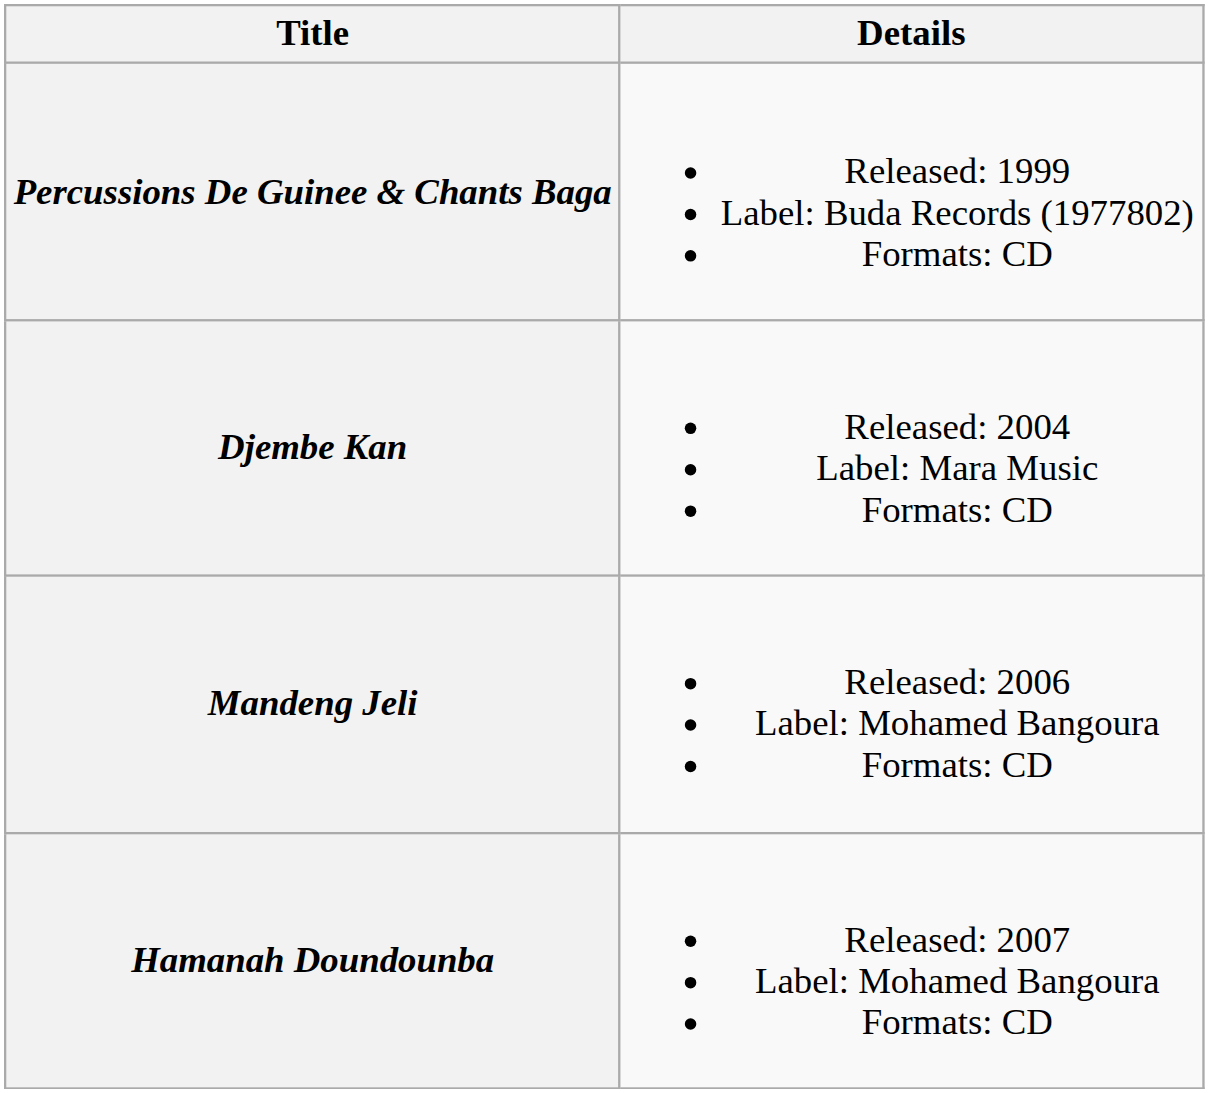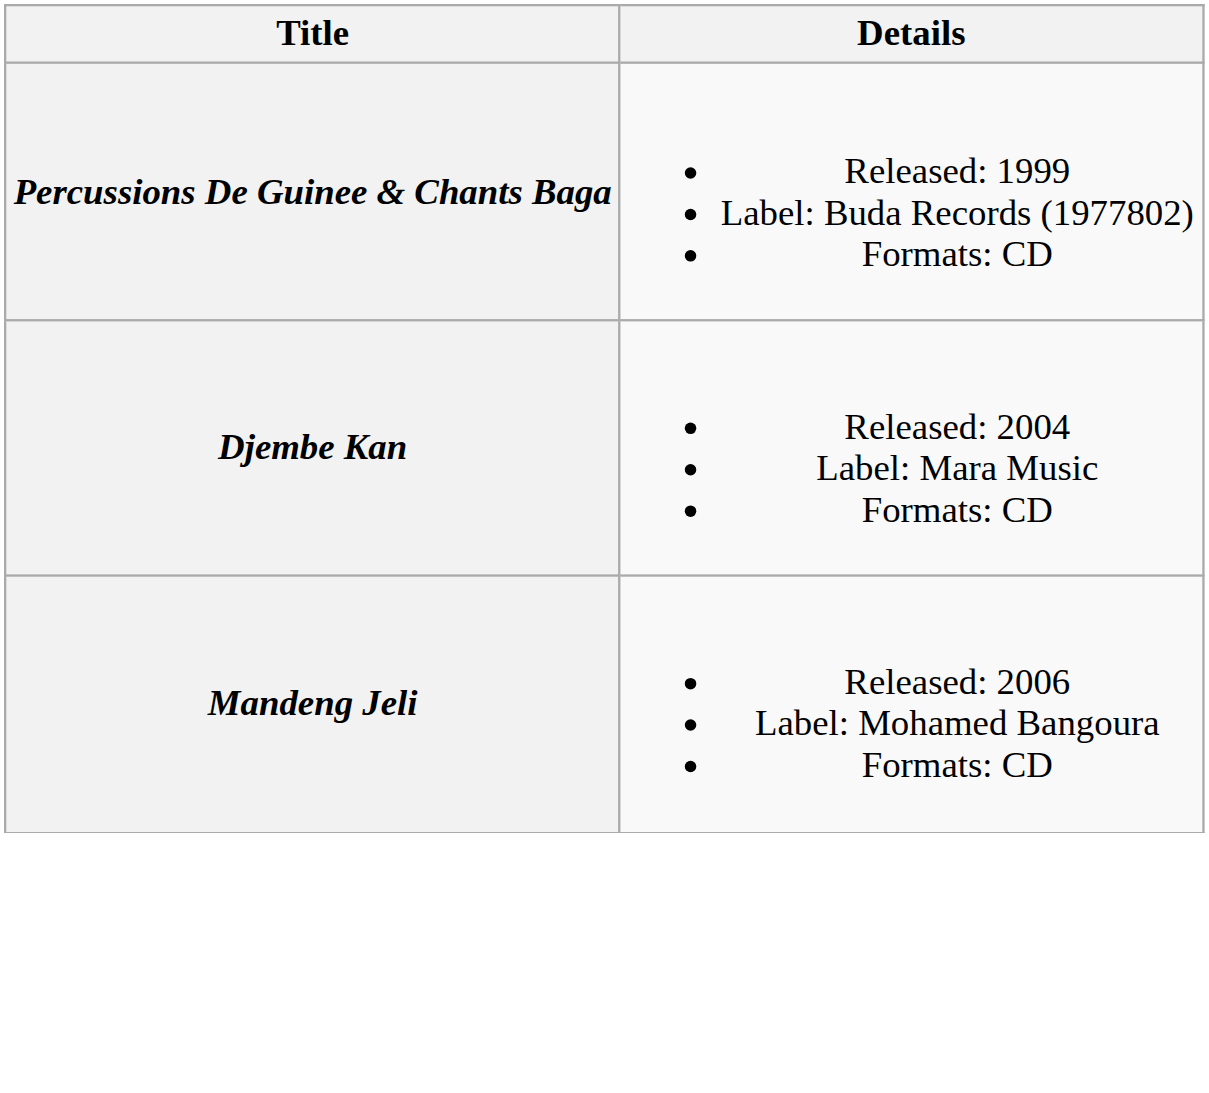- row: Hamanah Doundounba | Released: 2007 Label: Mohamed Bangoura Formats: CD
